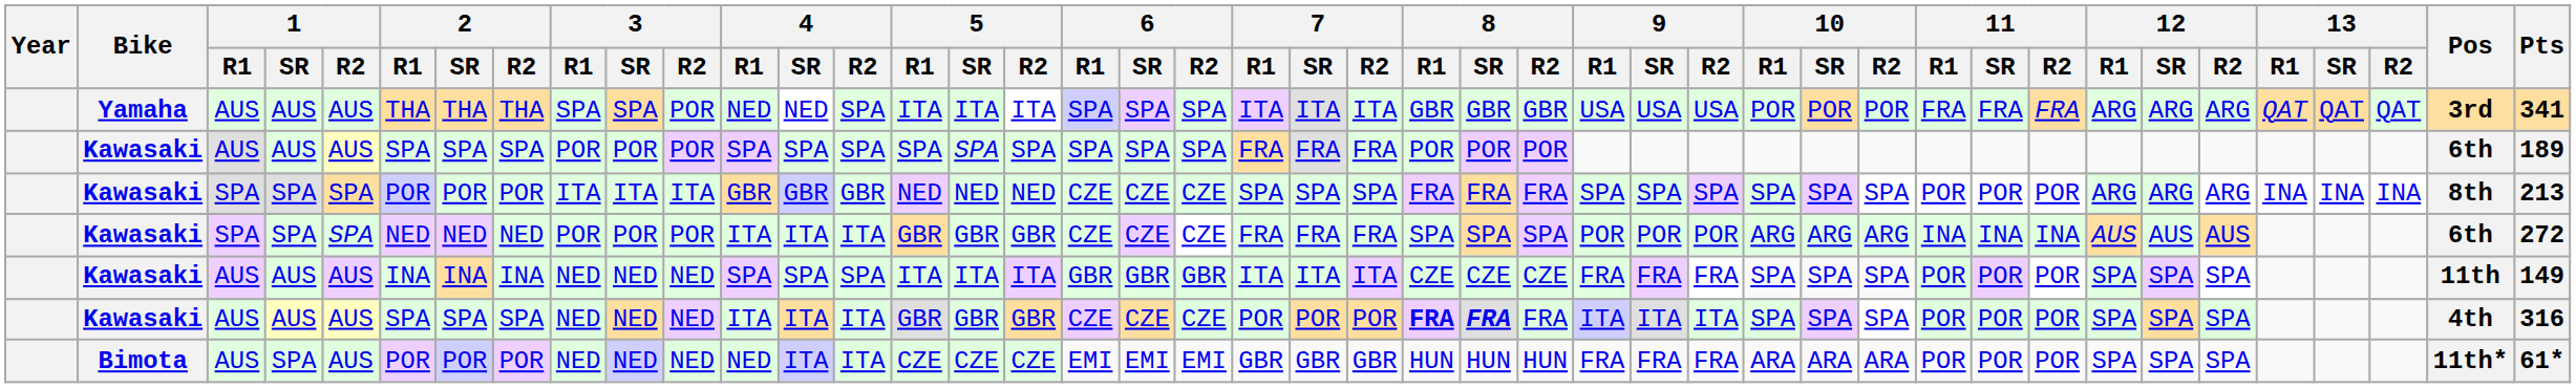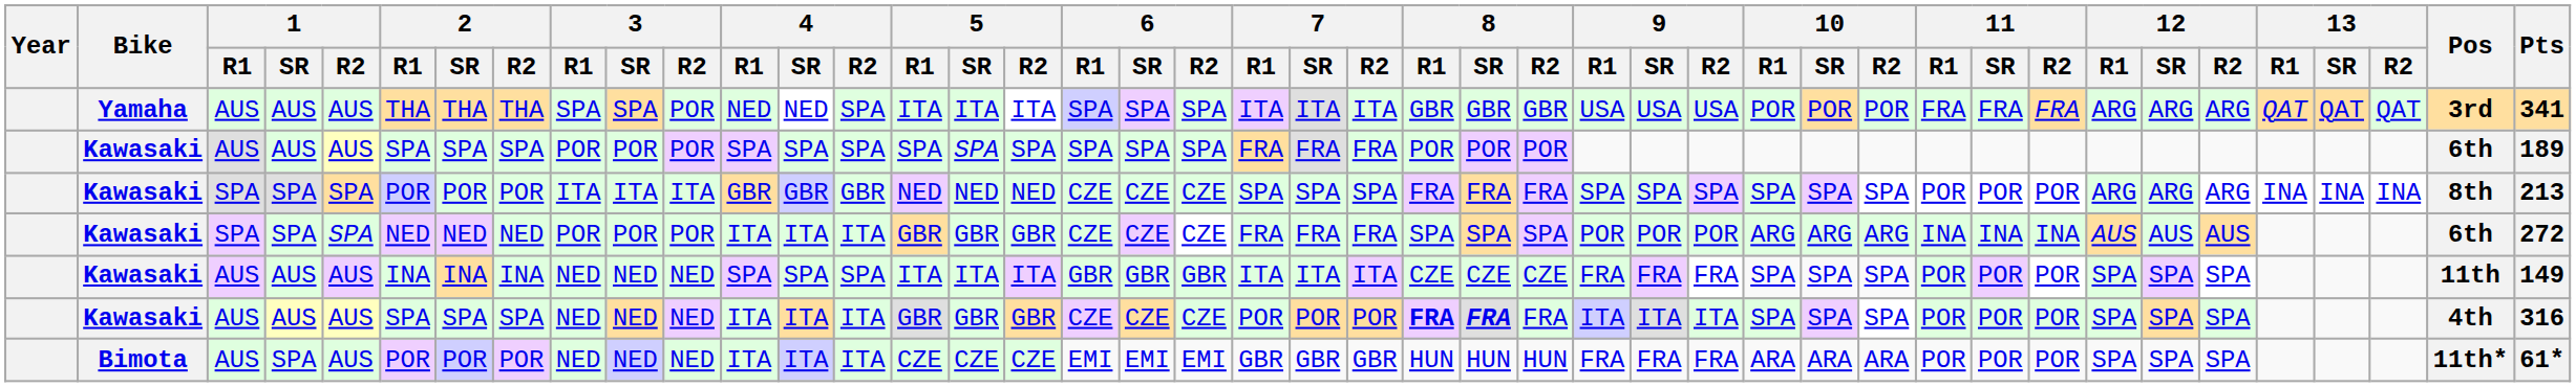Bimota | 4 / R1: NED -> ITA
